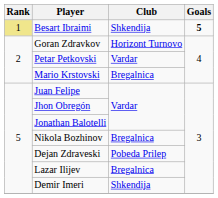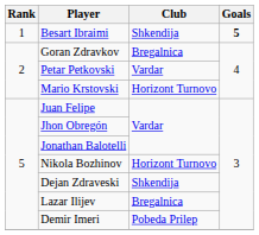Besart Ibraimi | Rank: khaki background -> no background
Goran Zdravkov | Club: Horizont Turnovo -> Bregalnica
Mario Krstovski | Club: Bregalnica -> Horizont Turnovo
Nikola Bozhinov | Club: Bregalnica -> Horizont Turnovo
Dejan Zdraveski | Club: Pobeda Prilep -> Shkendija
Demir Imeri | Club: Shkendija -> Pobeda Prilep
